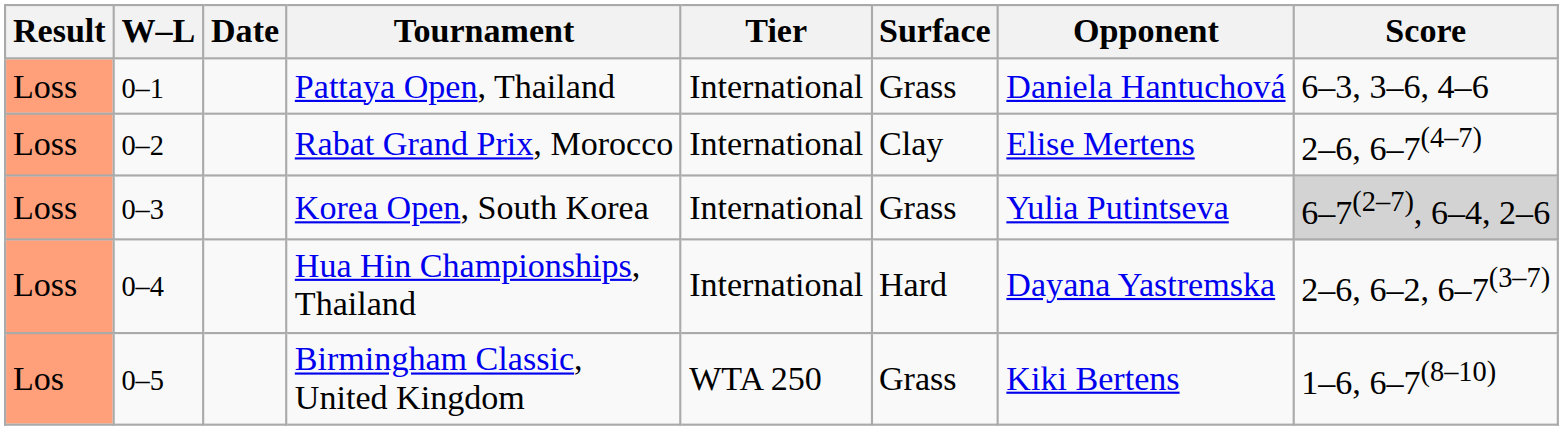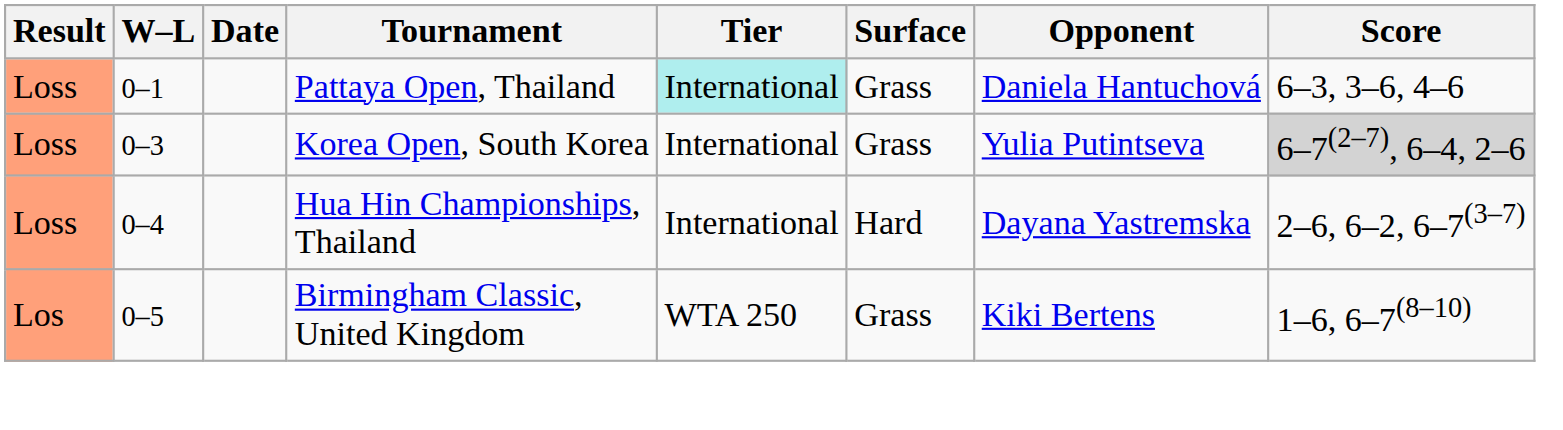Pattaya Open, Thailand | Tier: no background -> paleturquoise background
- row: Loss | 0–2 | Rabat Grand Prix, Morocco | International | Clay | Elise Mertens | 2–6, 6–7(4–7)
